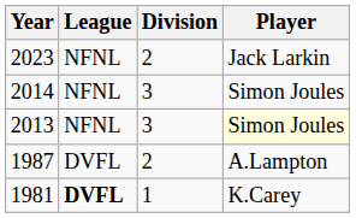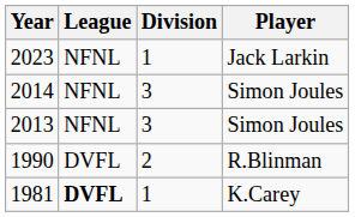2023 | Division: 2 -> 1
2013 | Player: lightyellow background -> no background
+ row: 1990 | DVFL | 2 | R.Blinman
- row: 1987 | DVFL | 2 | A.Lampton
